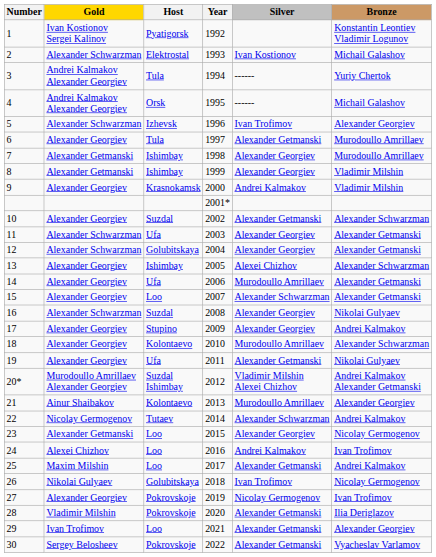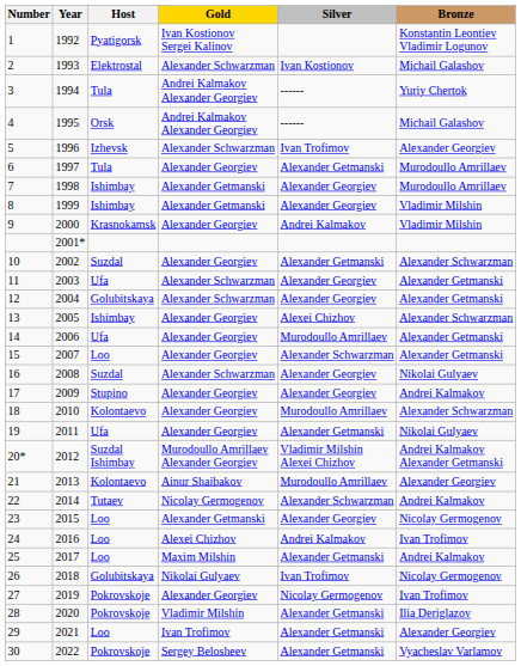columns swapped: Year <-> Gold
